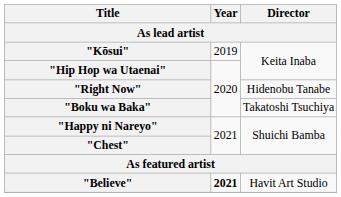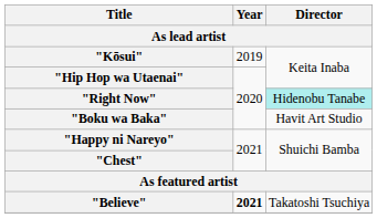"Right Now" | Director: no background -> paleturquoise background
"Boku wa Baka" | Director: Takatoshi Tsuchiya -> Havit Art Studio
"Believe" | Director: Havit Art Studio -> Takatoshi Tsuchiya
